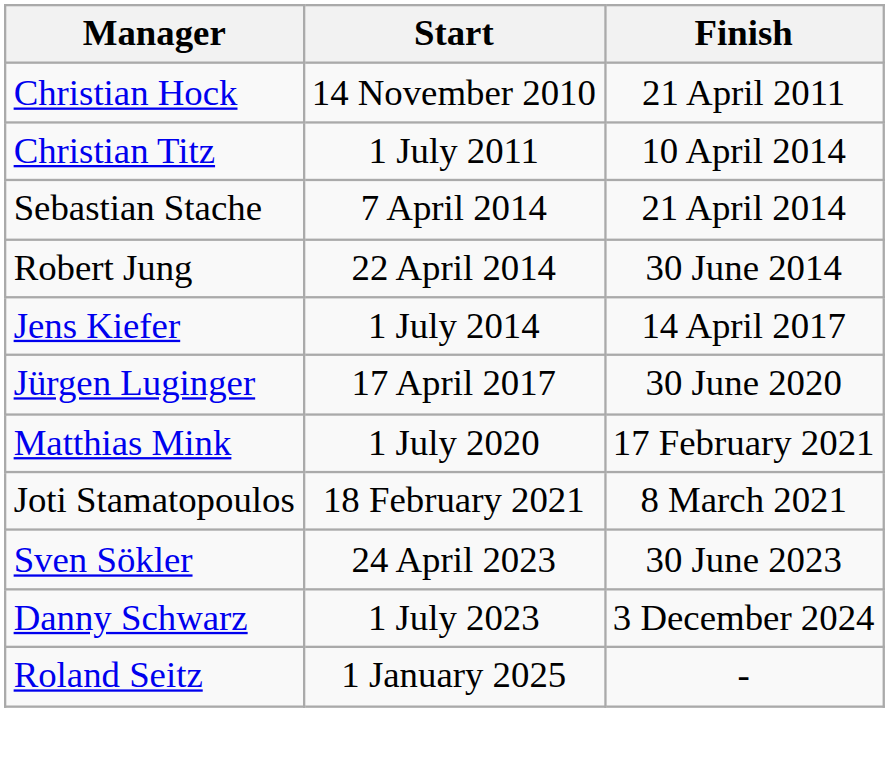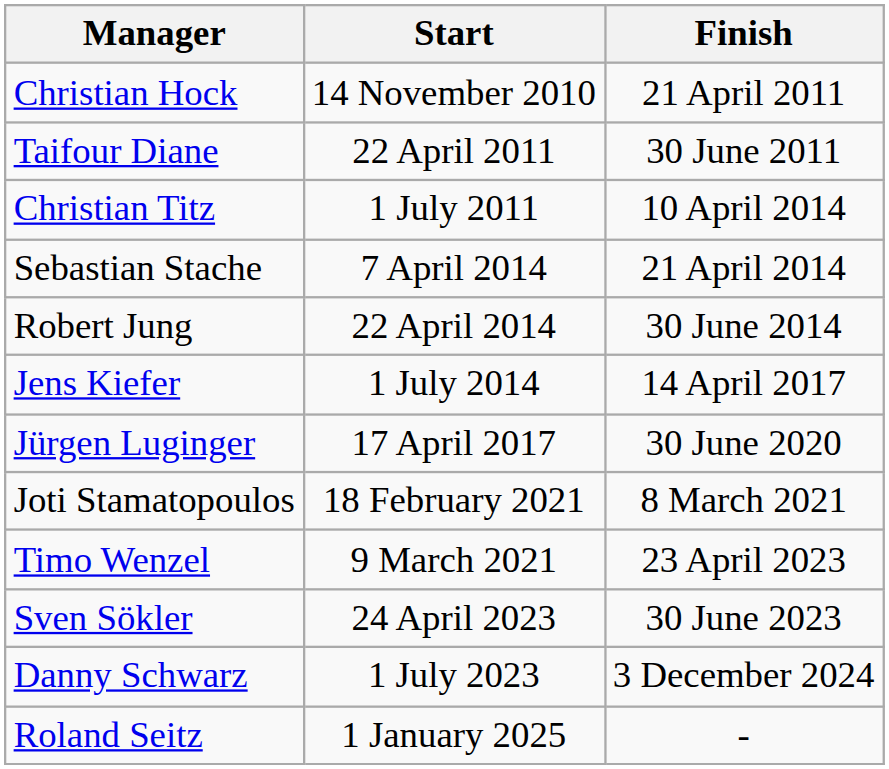+ row: Taifour Diane | 22 April 2011 | 30 June 2011
- row: Matthias Mink | 1 July 2020 | 17 February 2021
+ row: Timo Wenzel | 9 March 2021 | 23 April 2023
